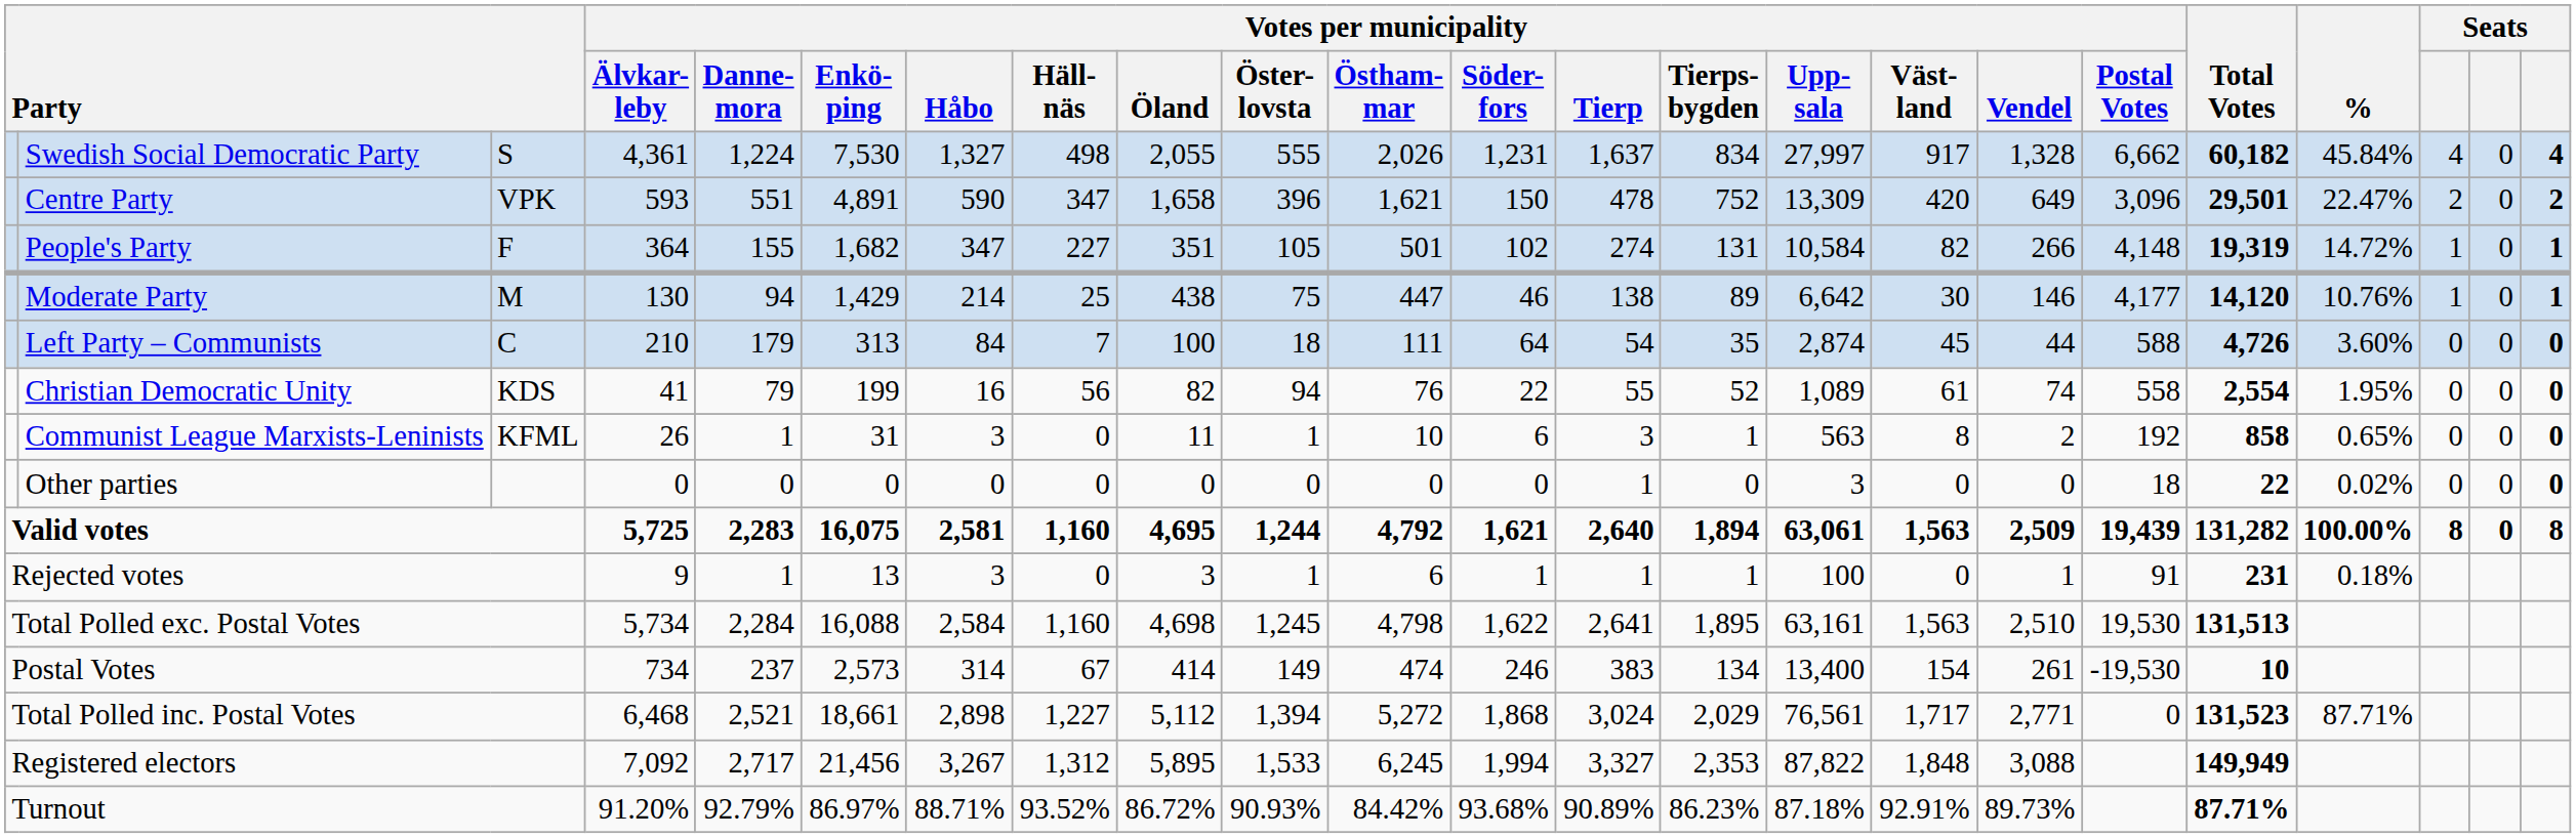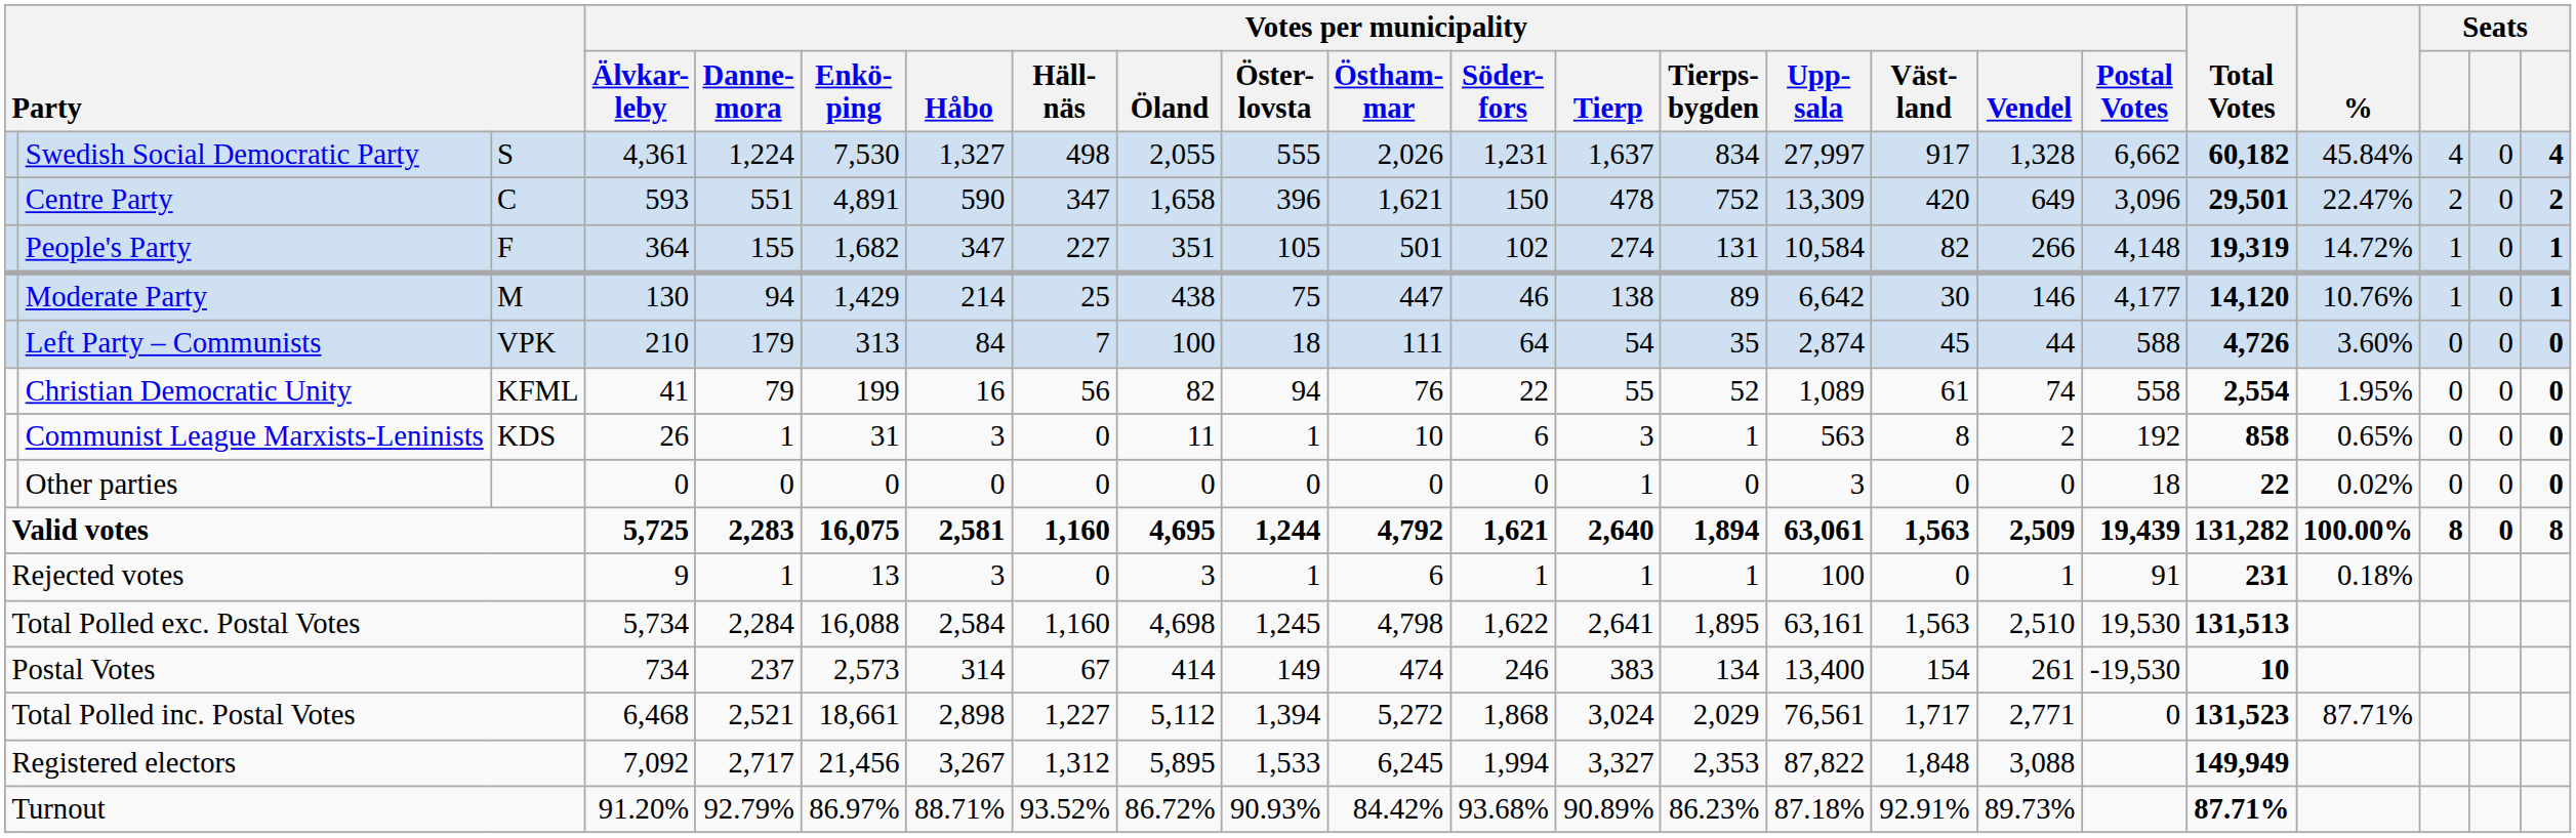Centre Party | column 3: VPK -> C
Left Party – Communists | column 3: C -> VPK
Christian Democratic Unity | column 3: KDS -> KFML
Communist League Marxists-Leninists | column 3: KFML -> KDS
